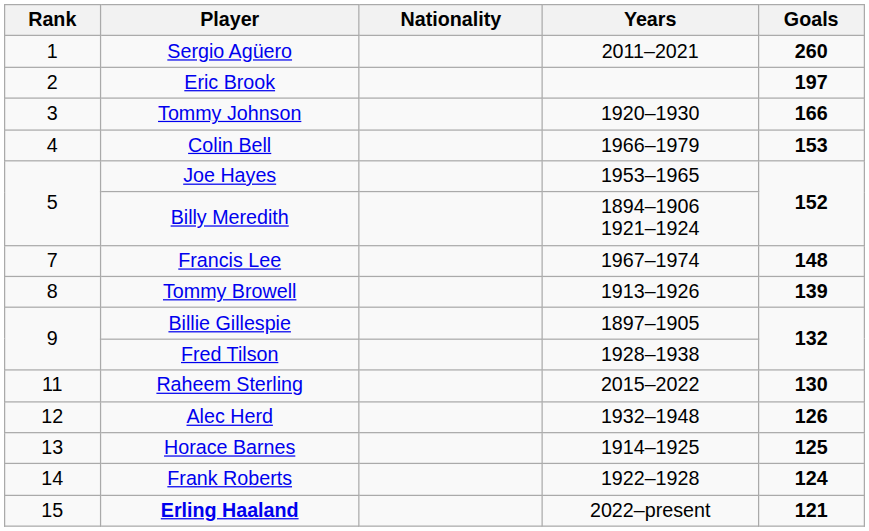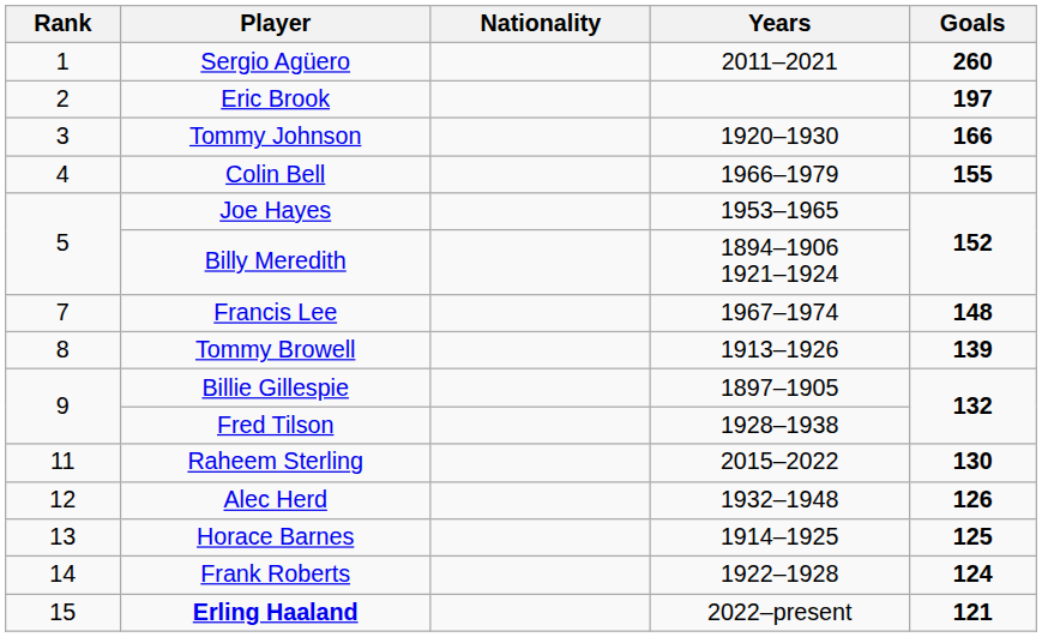Colin Bell | Goals: 153 -> 155
